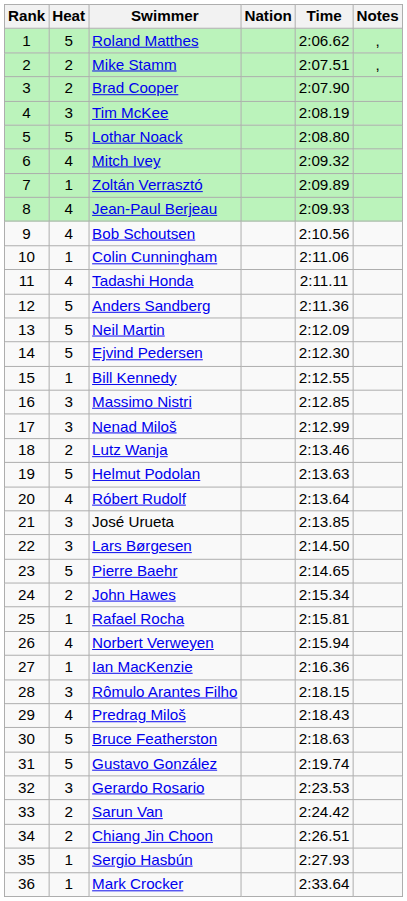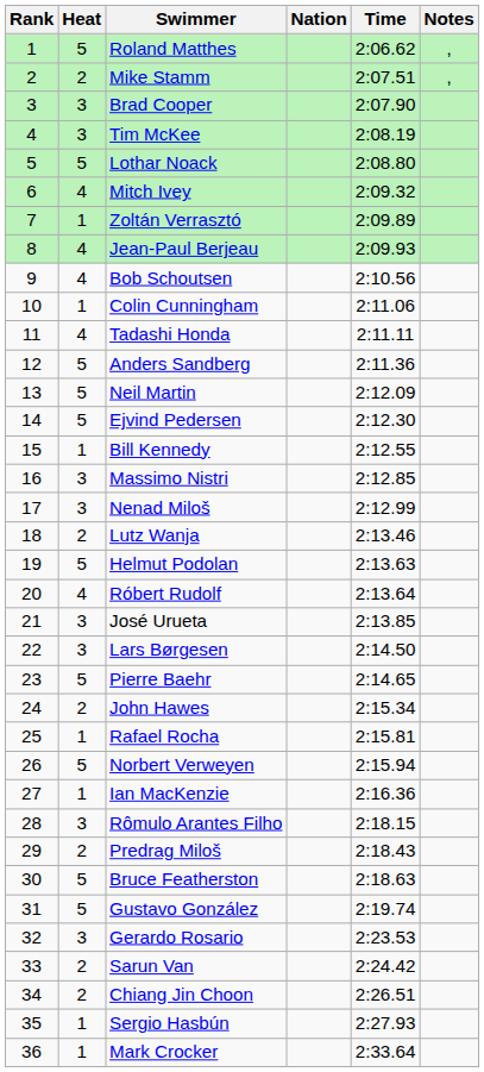Brad Cooper | Heat: 2 -> 3
Norbert Verweyen | Heat: 4 -> 5
Predrag Miloš | Heat: 4 -> 2
